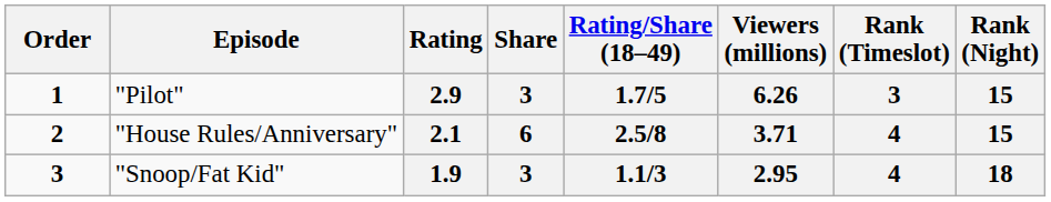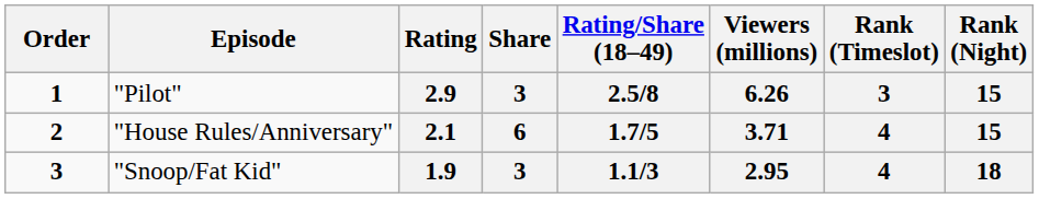2.9 | Rating/Share (18–49): 1.7/5 -> 2.5/8
2.1 | Rating/Share (18–49): 2.5/8 -> 1.7/5
